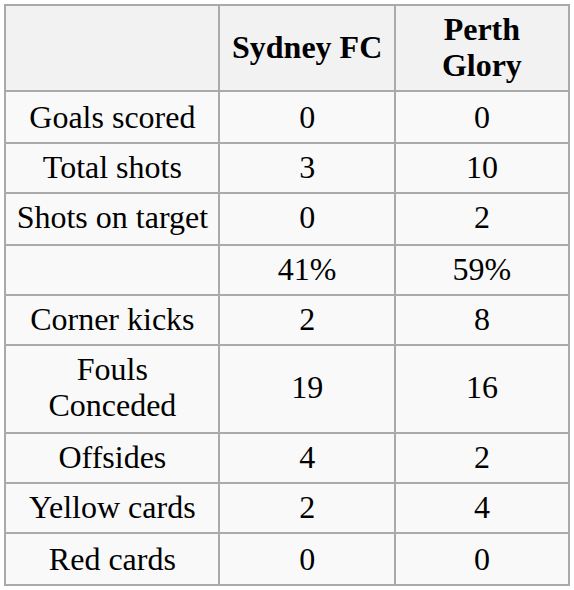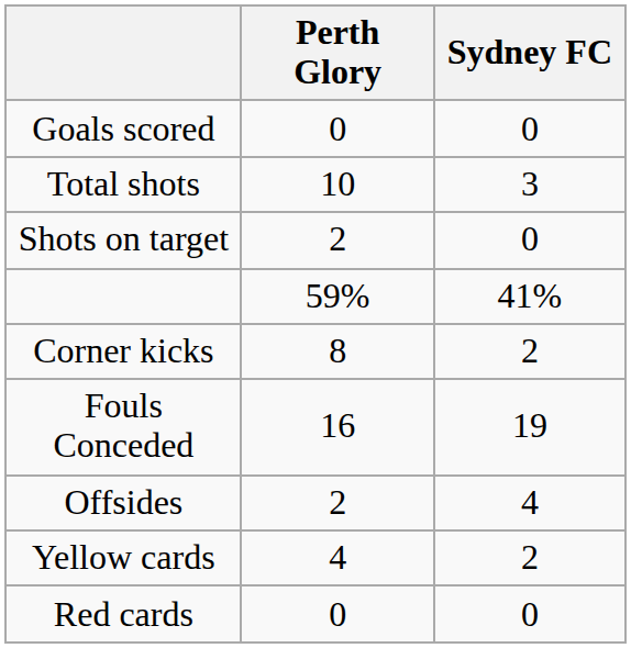columns swapped: Perth Glory <-> Sydney FC
